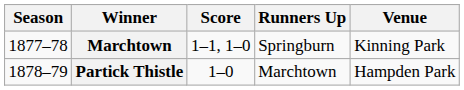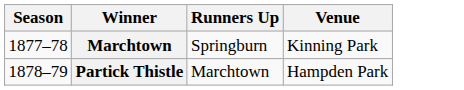- column: Score | 1–1, 1–0 | 1–0
